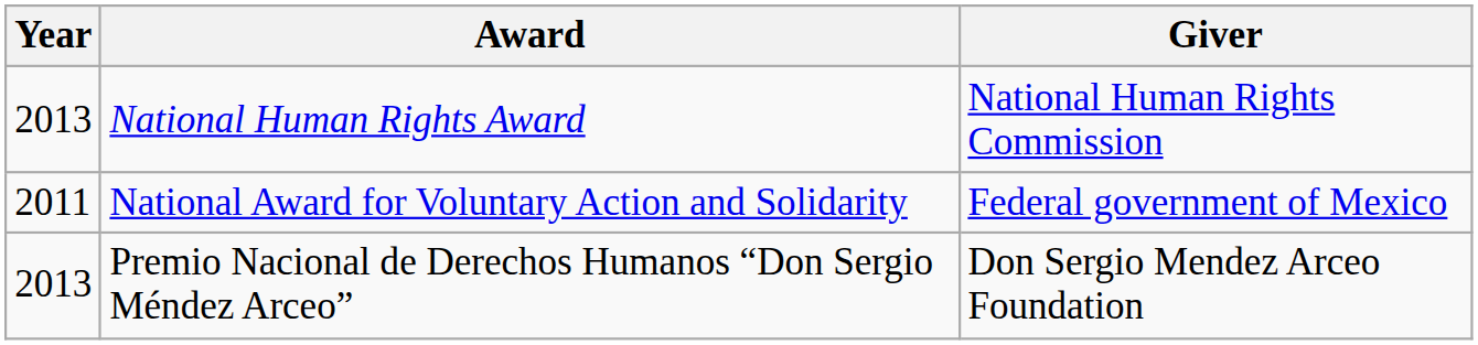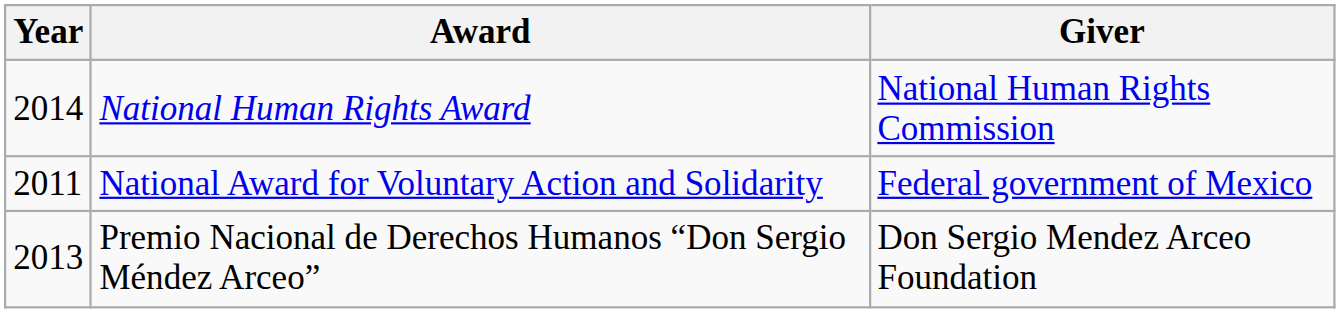National Human Rights Award | Year: 2013 -> 2014
